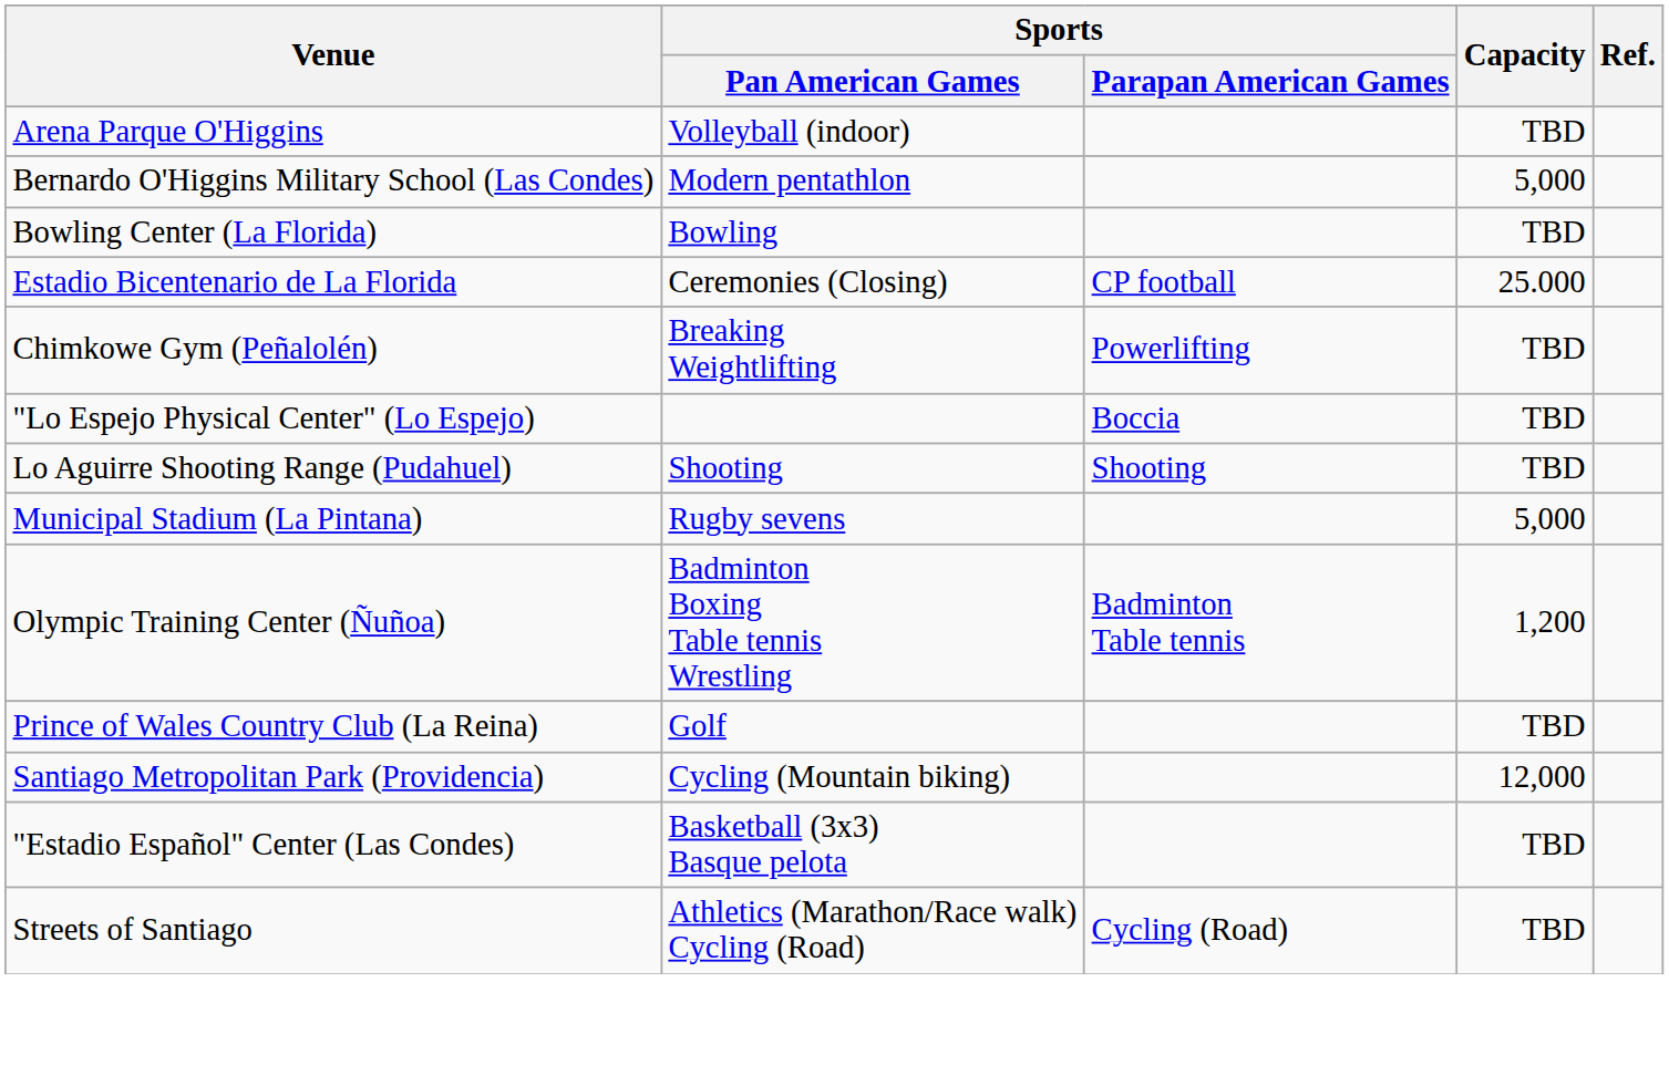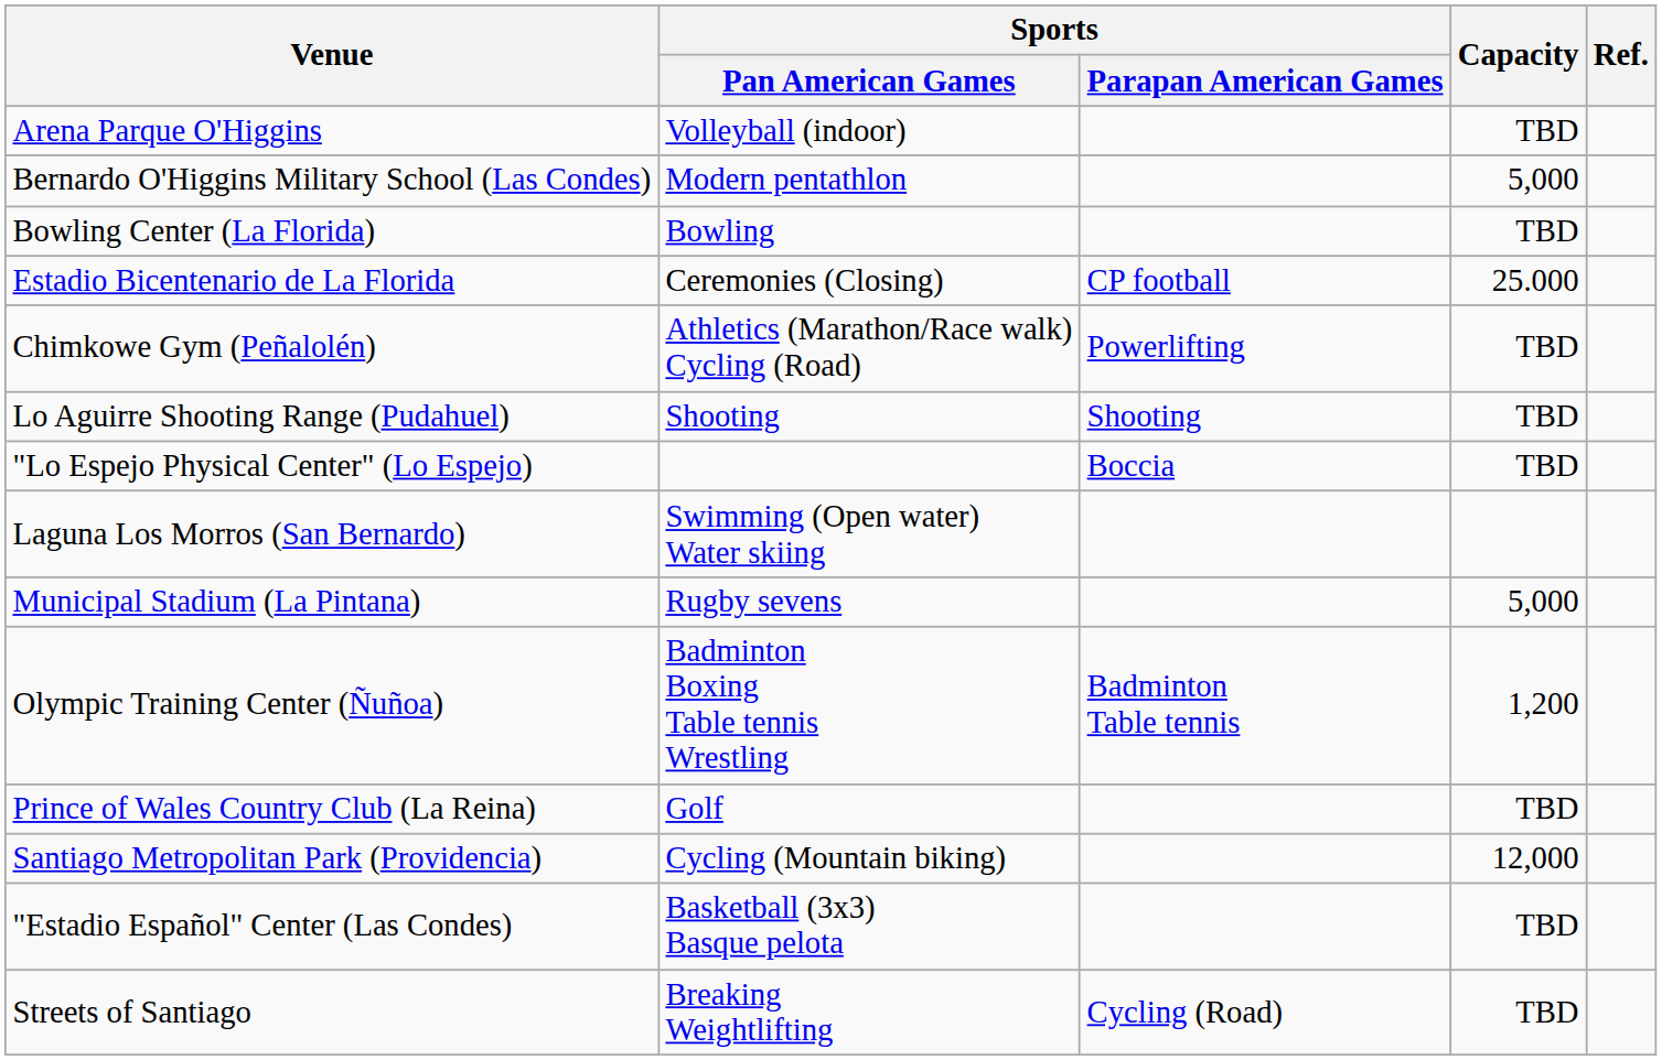Chimkowe Gym (Peñalolén) | Sports / Pan American Games: Breaking Weightlifting -> Athletics (Marathon/Race walk) Cycling (Road)
rows swapped: "Lo Espejo Physical Center" (Lo Espejo) <-> Lo Aguirre Shooting Range (Pudahuel)
+ row: Laguna Los Morros (San Bernardo) | Swimming (Open water) Water skiing
Streets of Santiago | Sports / Pan American Games: Athletics (Marathon/Race walk) Cycling (Road) -> Breaking Weightlifting
